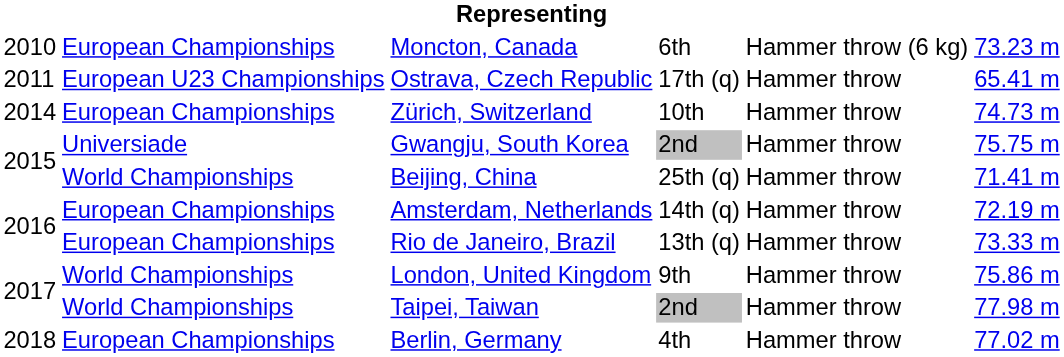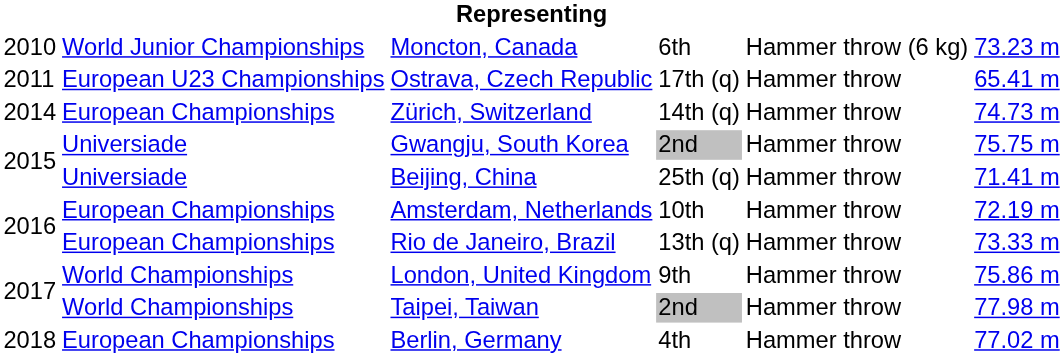Moncton, Canada | column 2: European Championships -> World Junior Championships
Zürich, Switzerland | column 4: 10th -> 14th (q)
Beijing, China | column 2: World Championships -> Universiade
Amsterdam, Netherlands | column 4: 14th (q) -> 10th
